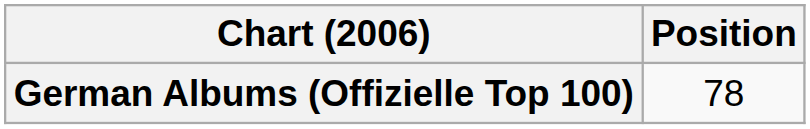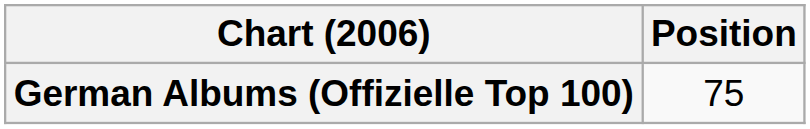German Albums (Offizielle Top 100) | Position: 78 -> 75
